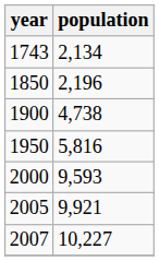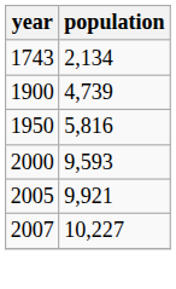- row: 1850 | 2,196
1900 | population: 4,738 -> 4,739
